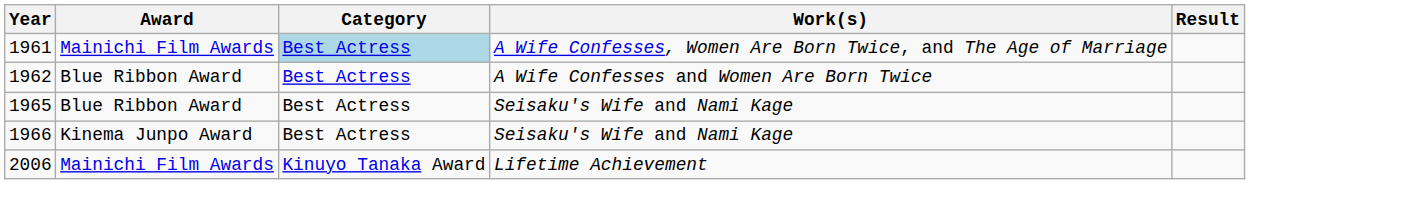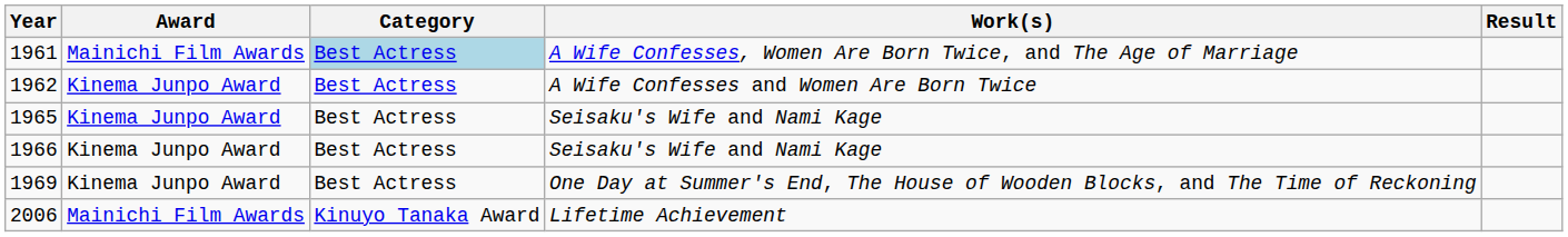1962 | Award: Blue Ribbon Award -> Kinema Junpo Award
1965 | Award: Blue Ribbon Award -> Kinema Junpo Award
+ row: 1969 | Kinema Junpo Award | Best Actress | One Day at Summer's End, The House of Wooden Blocks, and The Time of Reckoning
